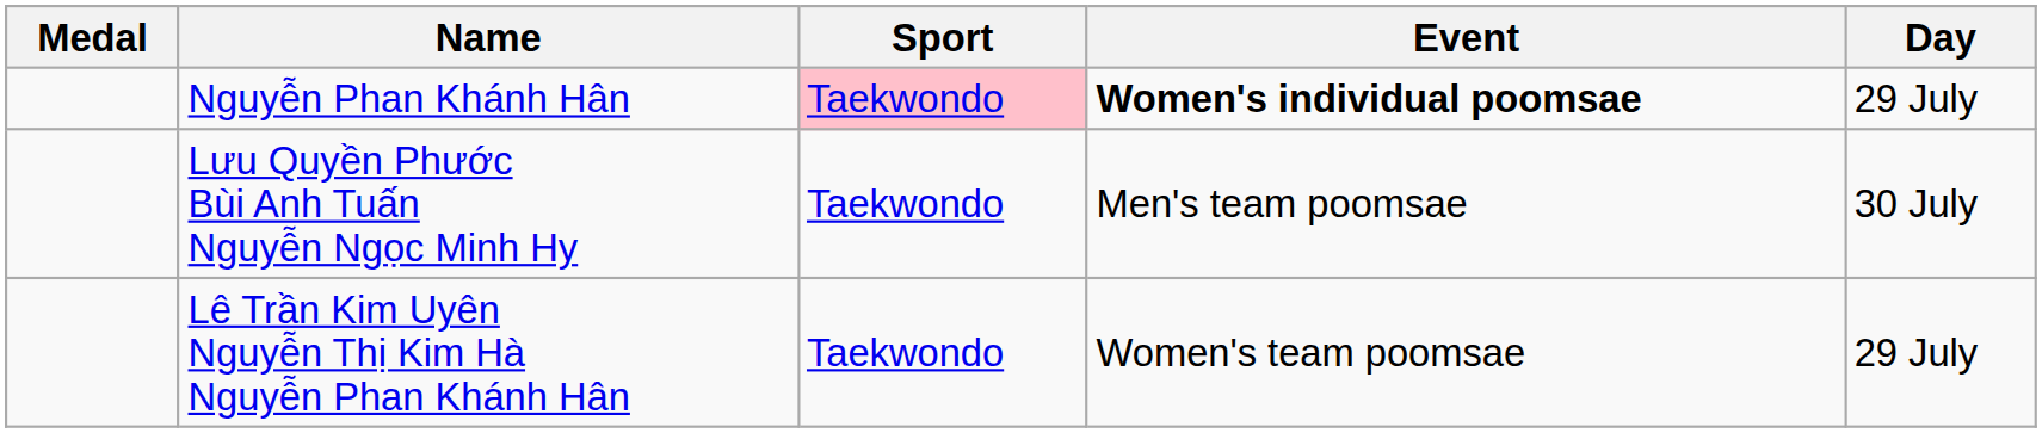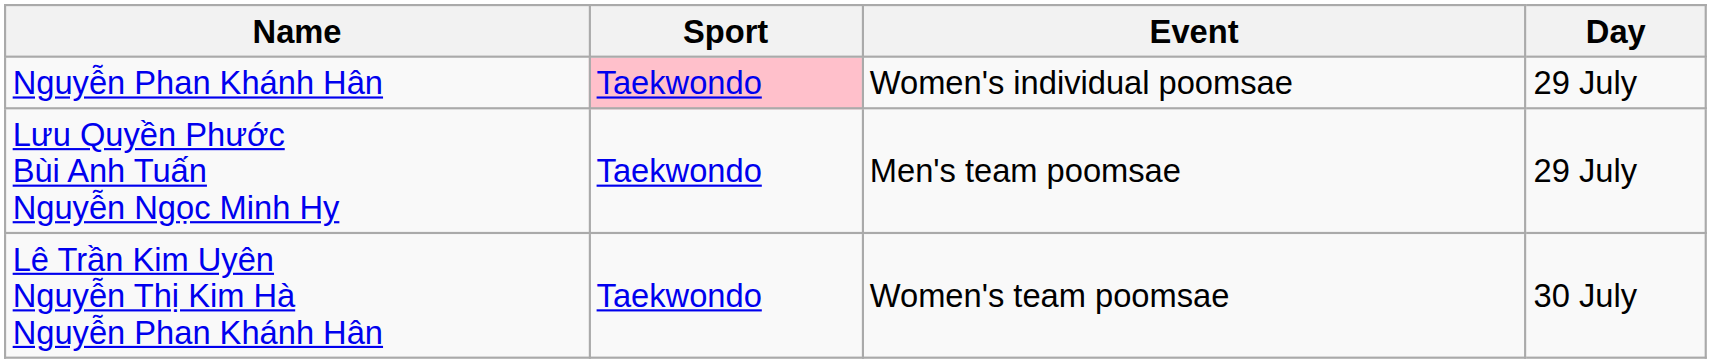- column: Medal
Nguyễn Phan Khánh Hân | Event: bold -> normal
Lưu Quyền Phước Bùi Anh Tuấn Nguyễn Ngọc Minh Hy | Day: 30 July -> 29 July
Lê Trần Kim Uyên Nguyễn Thị Kim Hà Nguyễn Phan Khánh Hân | Day: 29 July -> 30 July
